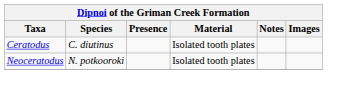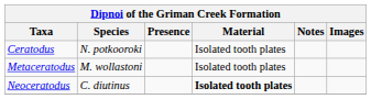Ceratodus | Species: C. diutinus -> N. potkooroki
+ row: Metaceratodus | M. wollastoni | Isolated tooth plates
Neoceratodus | Species: N. potkooroki -> C. diutinus
Neoceratodus | Material: normal -> bold
